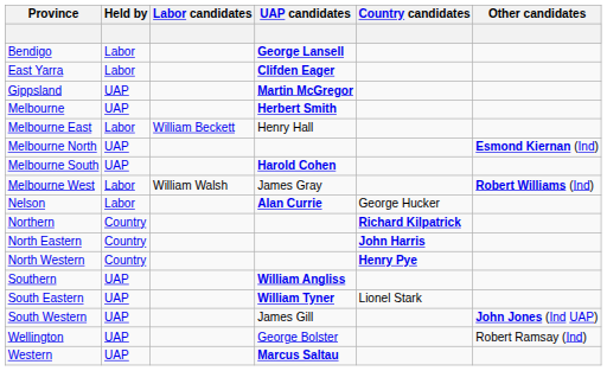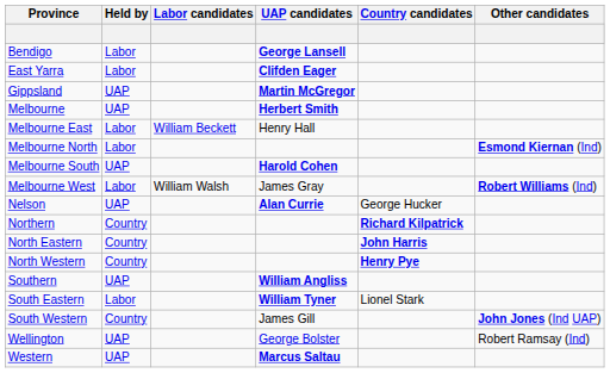Melbourne North | Held by: UAP -> Labor
Nelson | Held by: Labor -> UAP
South Eastern | Held by: UAP -> Labor
South Western | Held by: UAP -> Country
